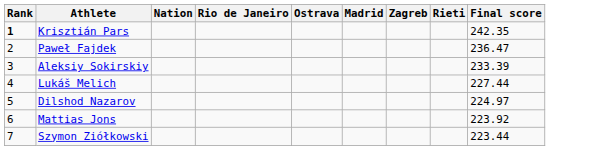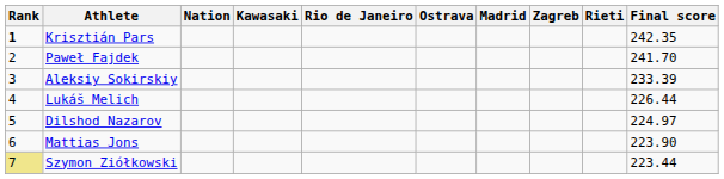+ column: Kawasaki
Paweł Fajdek | Final score: 236.47 -> 241.70
Lukáš Melich | Final score: 227.44 -> 226.44
Mattias Jons | Final score: 223.92 -> 223.90
Szymon Ziółkowski | Rank: no background -> khaki background
